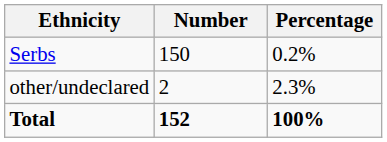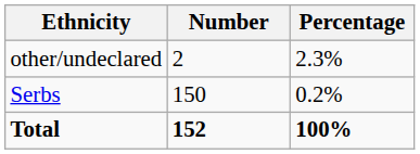rows swapped: Serbs <-> other/undeclared
